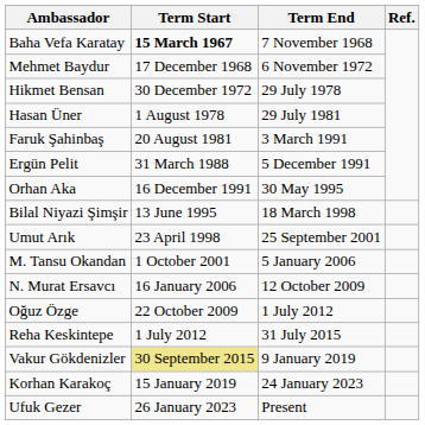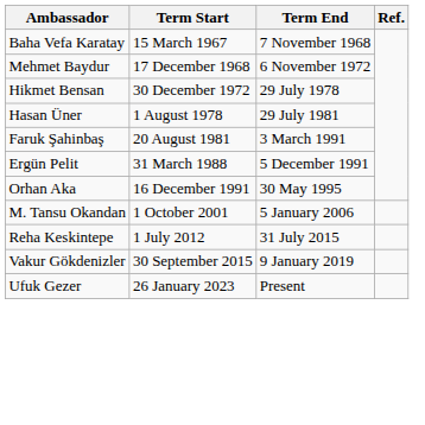Baha Vefa Karatay | Term Start: bold -> normal
- row: Bilal Niyazi Şimşir | 13 June 1995 | 18 March 1998
- row: Umut Arık | 23 April 1998 | 25 September 2001
- row: N. Murat Ersavcı | 16 January 2006 | 12 October 2009
- row: Oğuz Özge | 22 October 2009 | 1 July 2012
Vakur Gökdenizler | Term Start: khaki background -> no background
- row: Korhan Karakoç | 15 January 2019 | 24 January 2023
